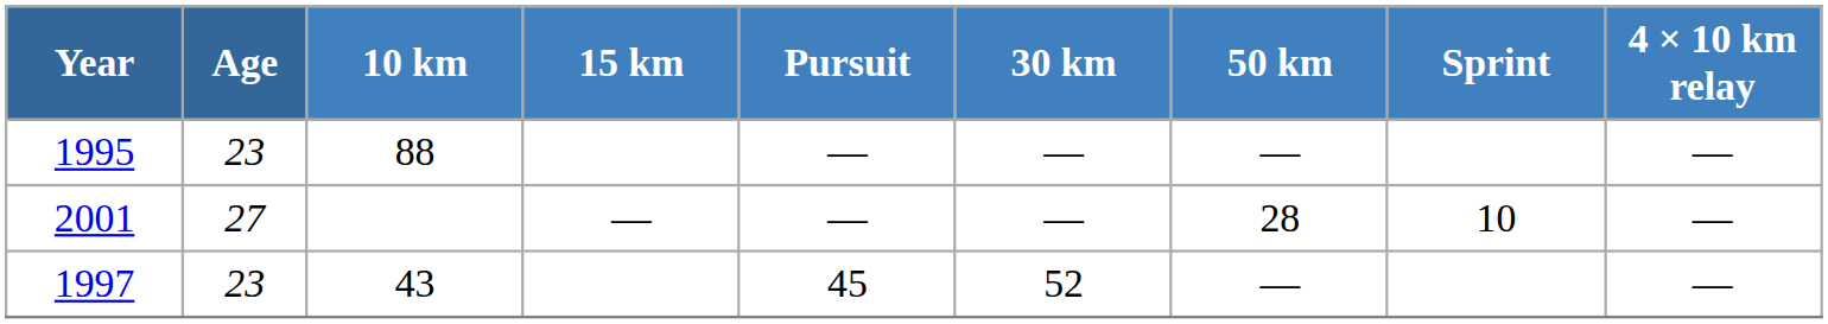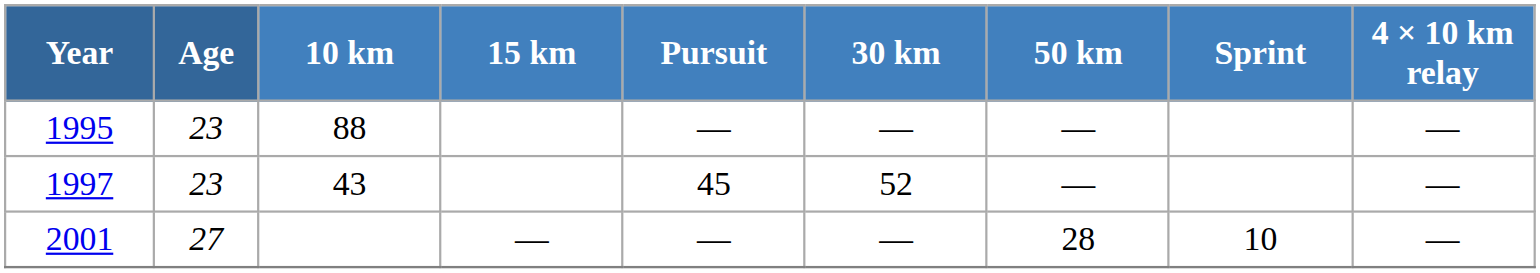rows swapped: 1997 <-> 2001
